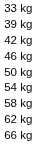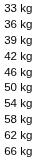+ row: 36 kg
